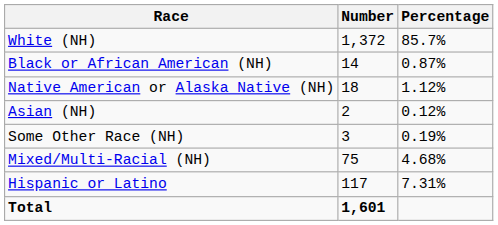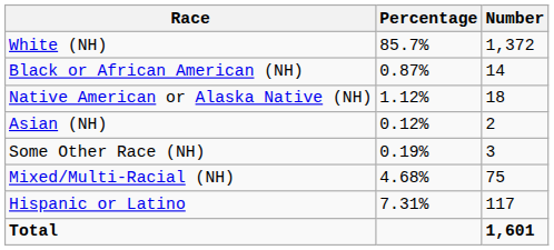columns swapped: Number <-> Percentage
